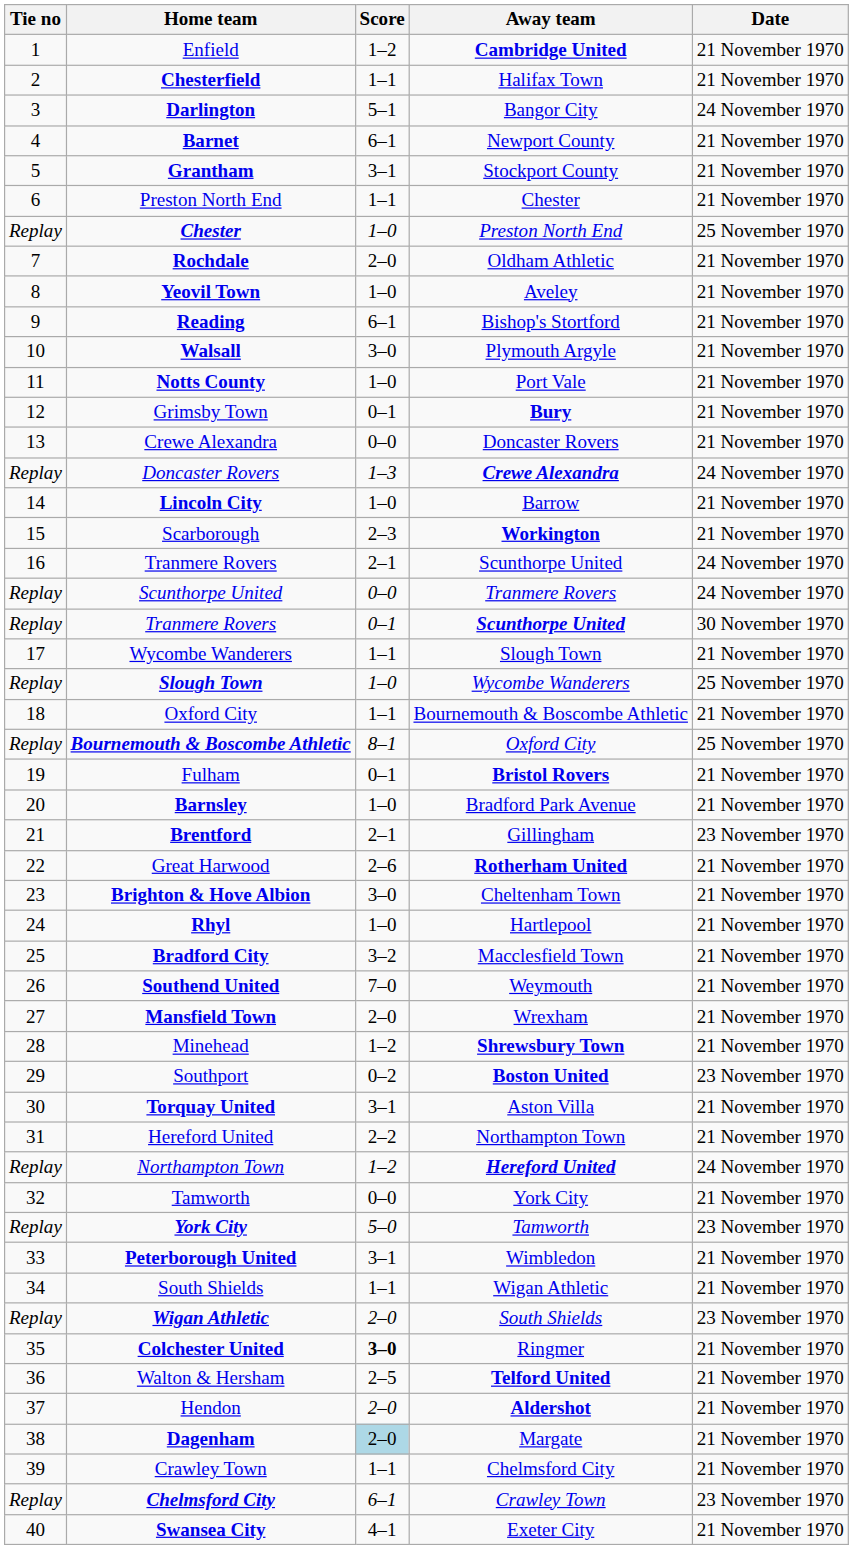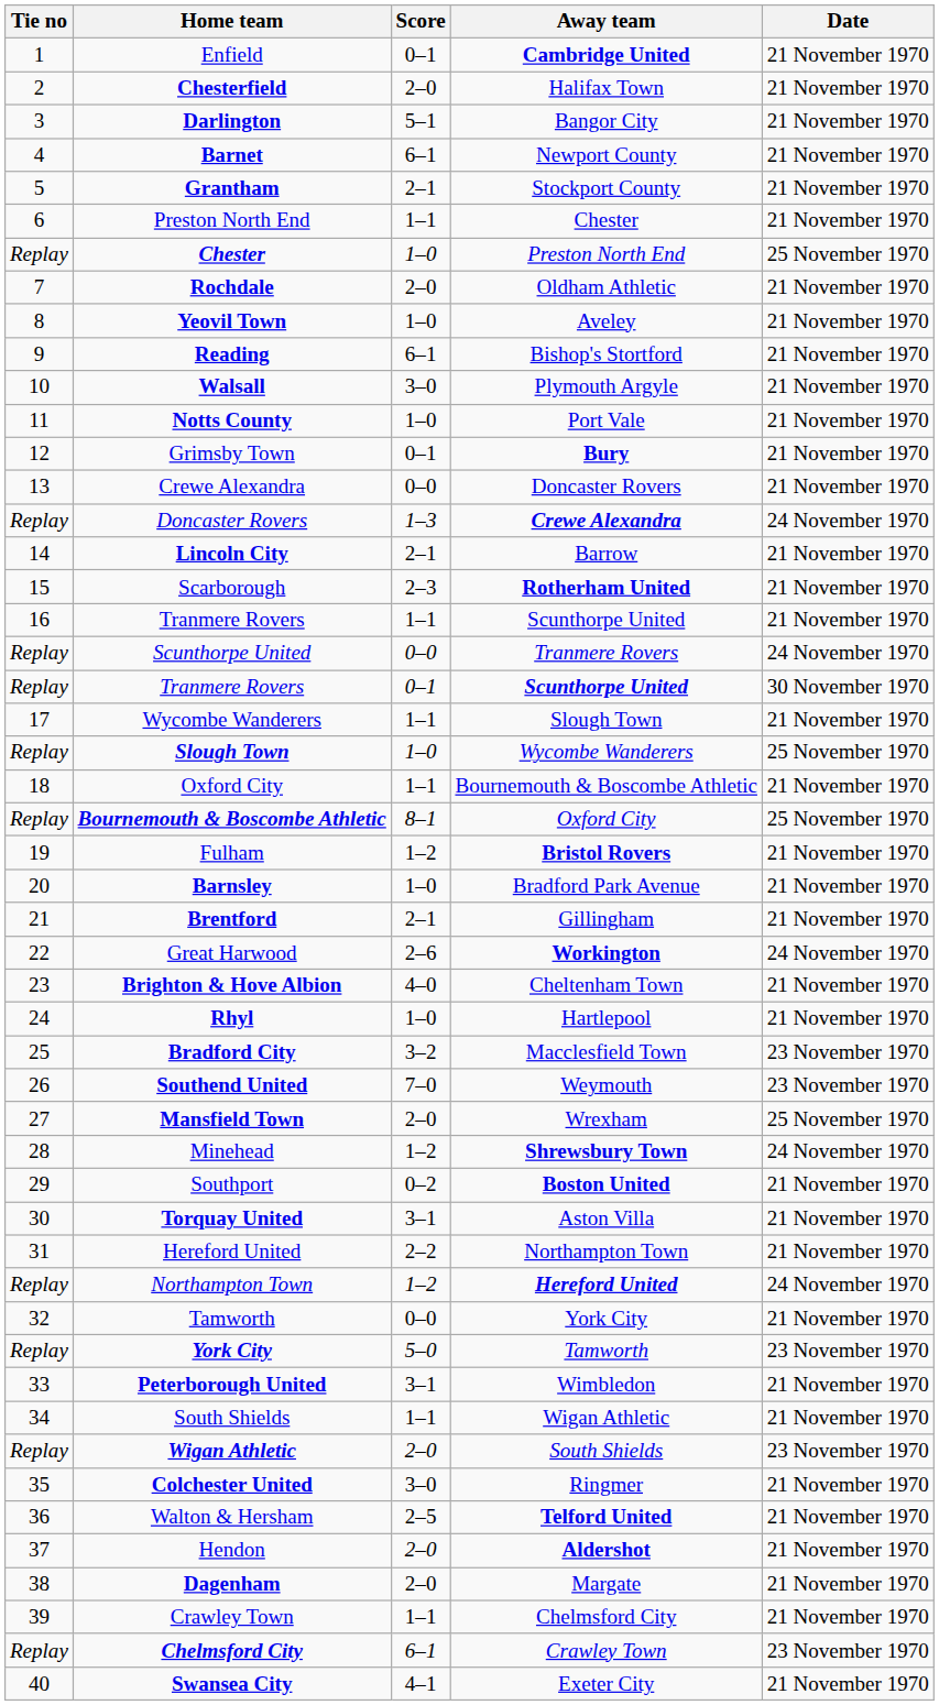Enfield | Score: 1–2 -> 0–1
Chesterfield | Score: 1–1 -> 2–0
Darlington | Date: 24 November 1970 -> 21 November 1970
Grantham | Score: 3–1 -> 2–1
Lincoln City | Score: 1–0 -> 2–1
Scarborough | Away team: Workington -> Rotherham United
16 / Tranmere Rovers | Score: 2–1 -> 1–1
16 / Tranmere Rovers | Date: 24 November 1970 -> 21 November 1970
Fulham | Score: 0–1 -> 1–2
Brentford | Date: 23 November 1970 -> 21 November 1970
Great Harwood | Away team: Rotherham United -> Workington
Great Harwood | Date: 21 November 1970 -> 24 November 1970
Brighton & Hove Albion | Score: 3–0 -> 4–0
Bradford City | Date: 21 November 1970 -> 23 November 1970
Southend United | Date: 21 November 1970 -> 23 November 1970
Mansfield Town | Date: 21 November 1970 -> 25 November 1970
Minehead | Date: 21 November 1970 -> 24 November 1970
Southport | Date: 23 November 1970 -> 21 November 1970
Colchester United | Score: bold -> normal
Dagenham | Score: lightblue background -> no background
